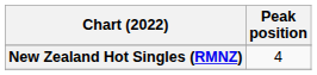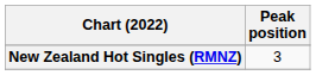New Zealand Hot Singles (RMNZ) | Peak position: 4 -> 3
